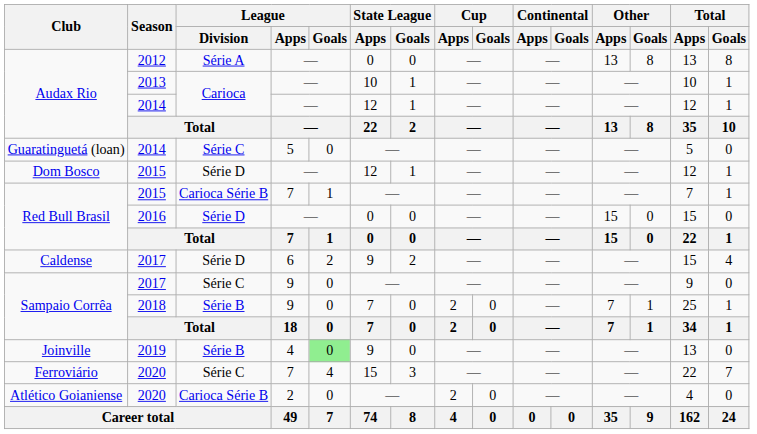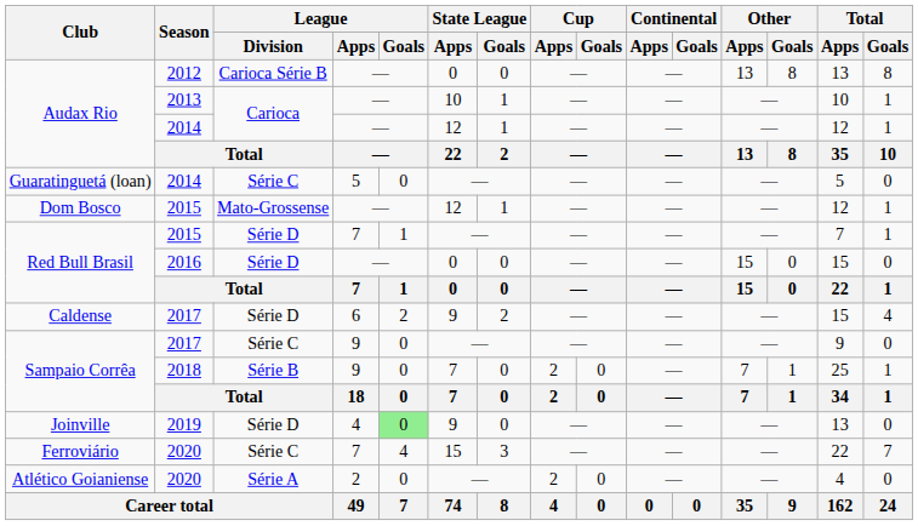Audax Rio / 2012 | League / Division: Série A -> Carioca Série B
Dom Bosco | League / Division: Série D -> Mato-Grossense
Red Bull Brasil / 2015 | League / Division: Carioca Série B -> Série D
Joinville | League / Division: Série B -> Série D
Atlético Goianiense | League / Division: Carioca Série B -> Série A
